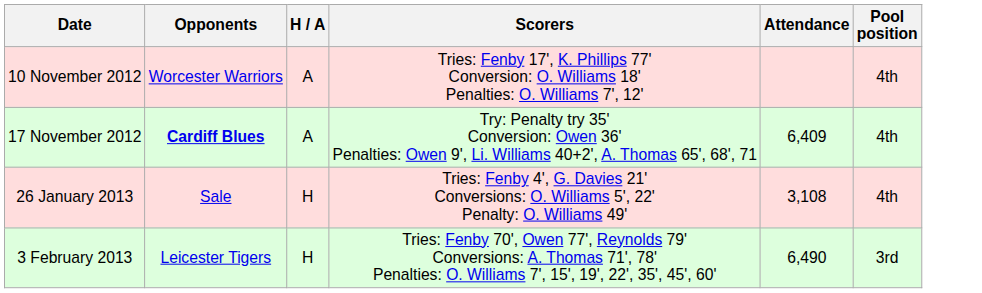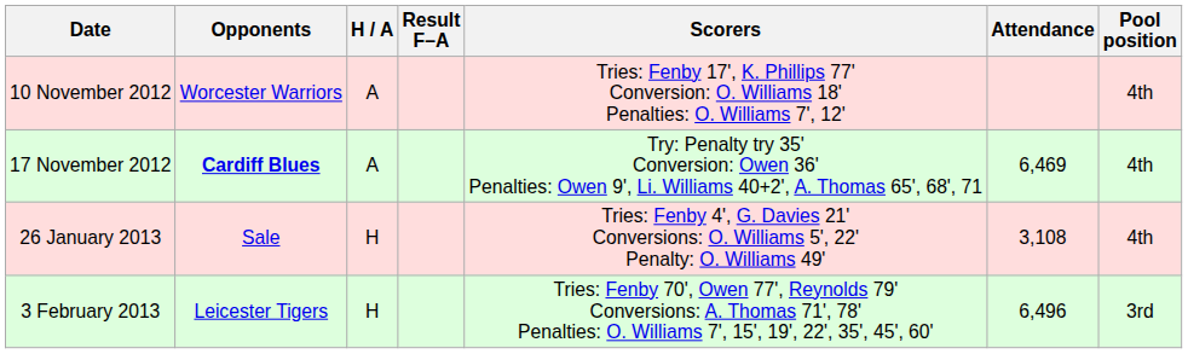+ column: Result F–A
17 November 2012 | Attendance: 6,409 -> 6,469
3 February 2013 | Attendance: 6,490 -> 6,496
